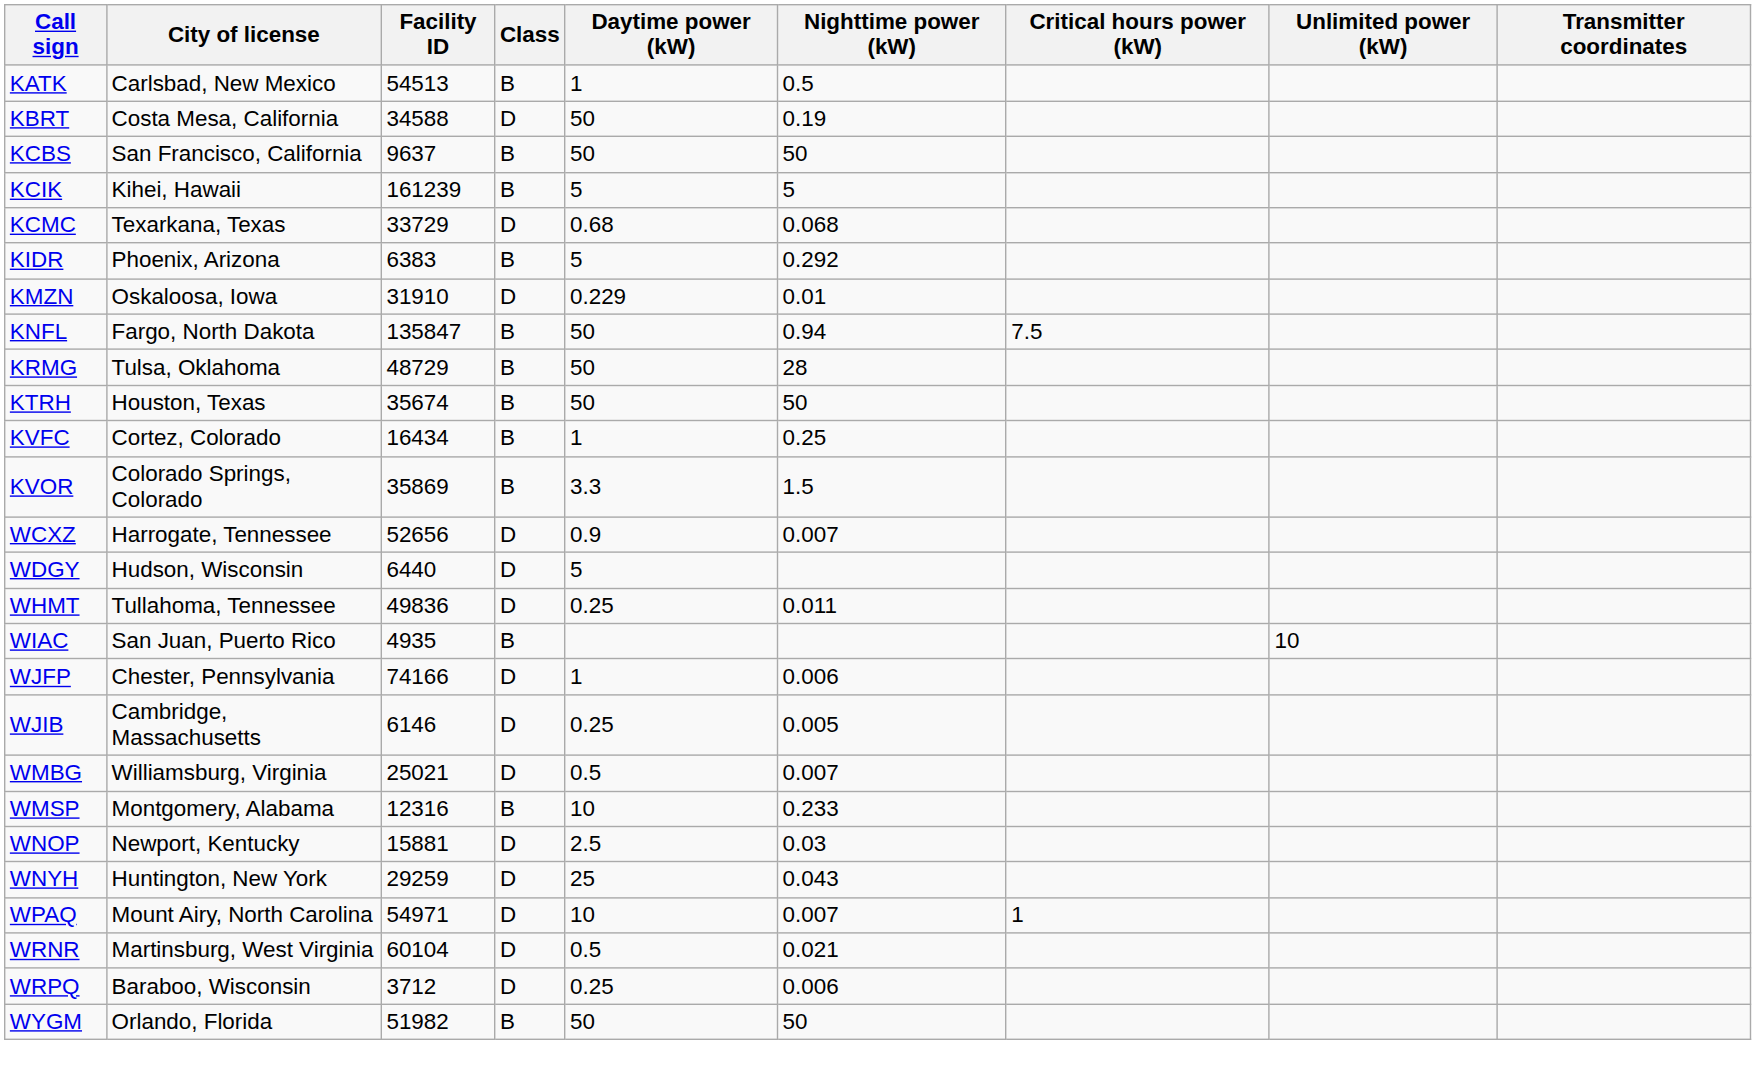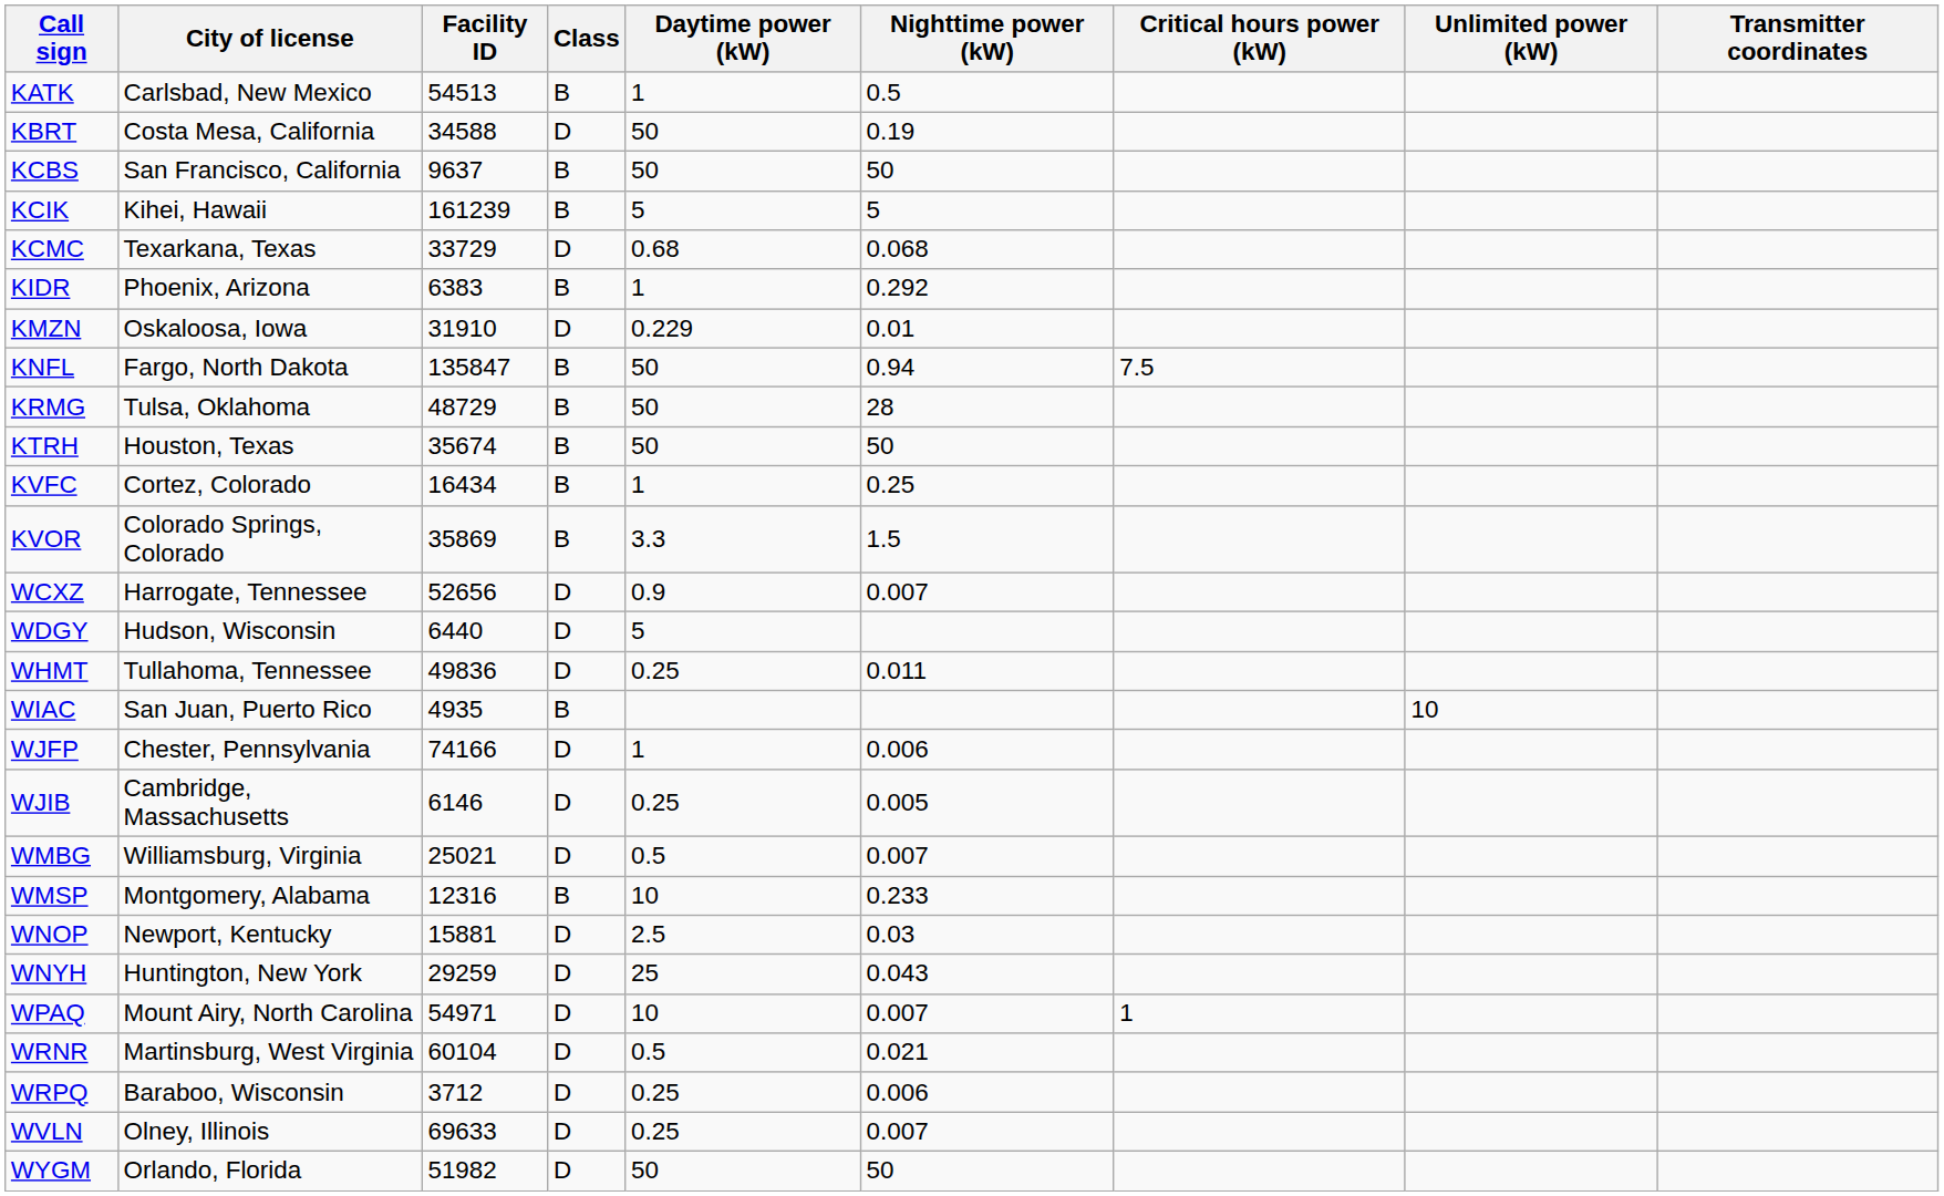KIDR | Daytime power (kW): 5 -> 1
+ row: WVLN | Olney, Illinois | 69633 | D | 0.25 | 0.007
WYGM | Class: B -> D
